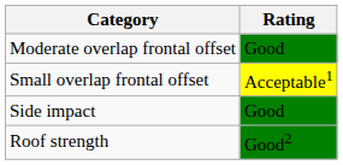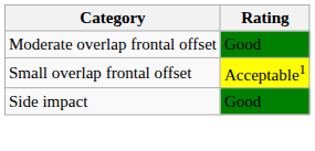- row: Roof strength | Good2
